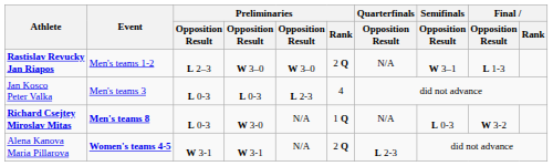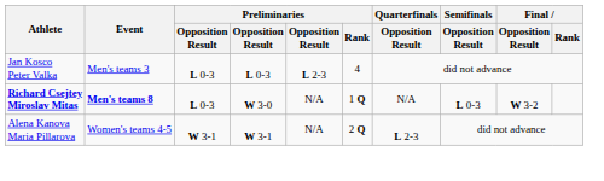- row: Rastislav Revucky Jan Riapos | Men's teams 1-2 | L 2–3 | W 3–0 | W 3–0 | 2 Q | N/A | W 3–1 | L 1-3
Alena Kanova Maria Pillarova | Event: bold -> normal
